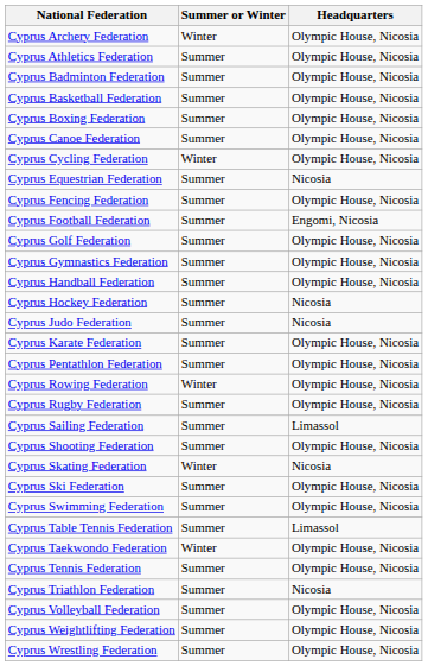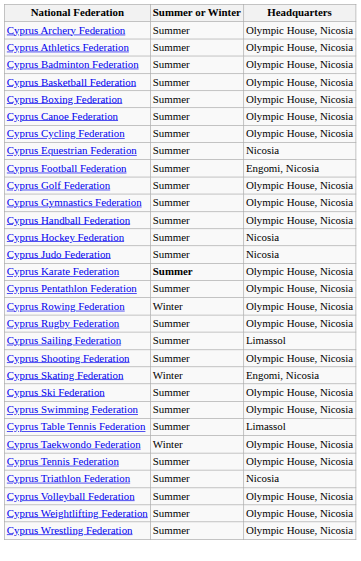Cyprus Archery Federation | Summer or Winter: Winter -> Summer
Cyprus Cycling Federation | Summer or Winter: Winter -> Summer
- row: Cyprus Fencing Federation | Summer | Olympic House, Nicosia
Cyprus Karate Federation | Summer or Winter: normal -> bold
Cyprus Skating Federation | Headquarters: Nicosia -> Engomi, Nicosia
